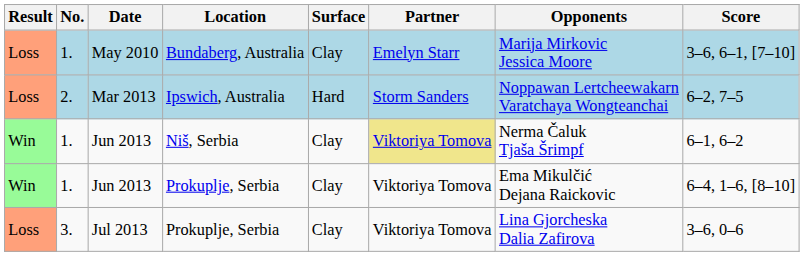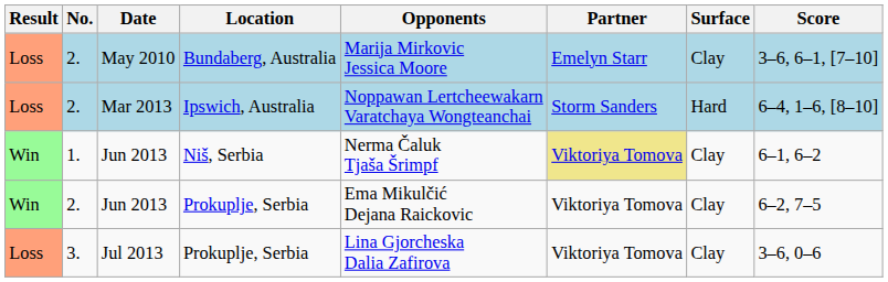columns swapped: Surface <-> Opponents
May 2010 | No.: 1. -> 2.
Mar 2013 | Score: 6–2, 7–5 -> 6–4, 1–6, [8–10]
Jun 2013 / Prokuplje, Serbia | No.: 1. -> 2.
Jun 2013 / Prokuplje, Serbia | Score: 6–4, 1–6, [8–10] -> 6–2, 7–5
